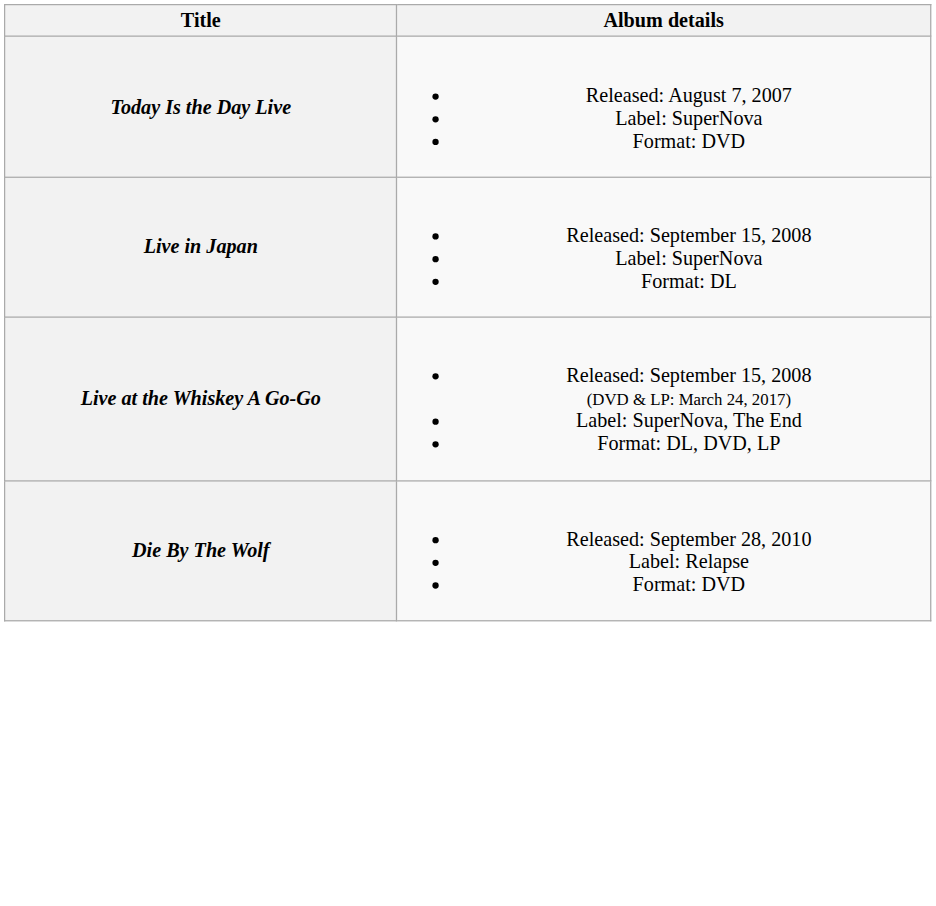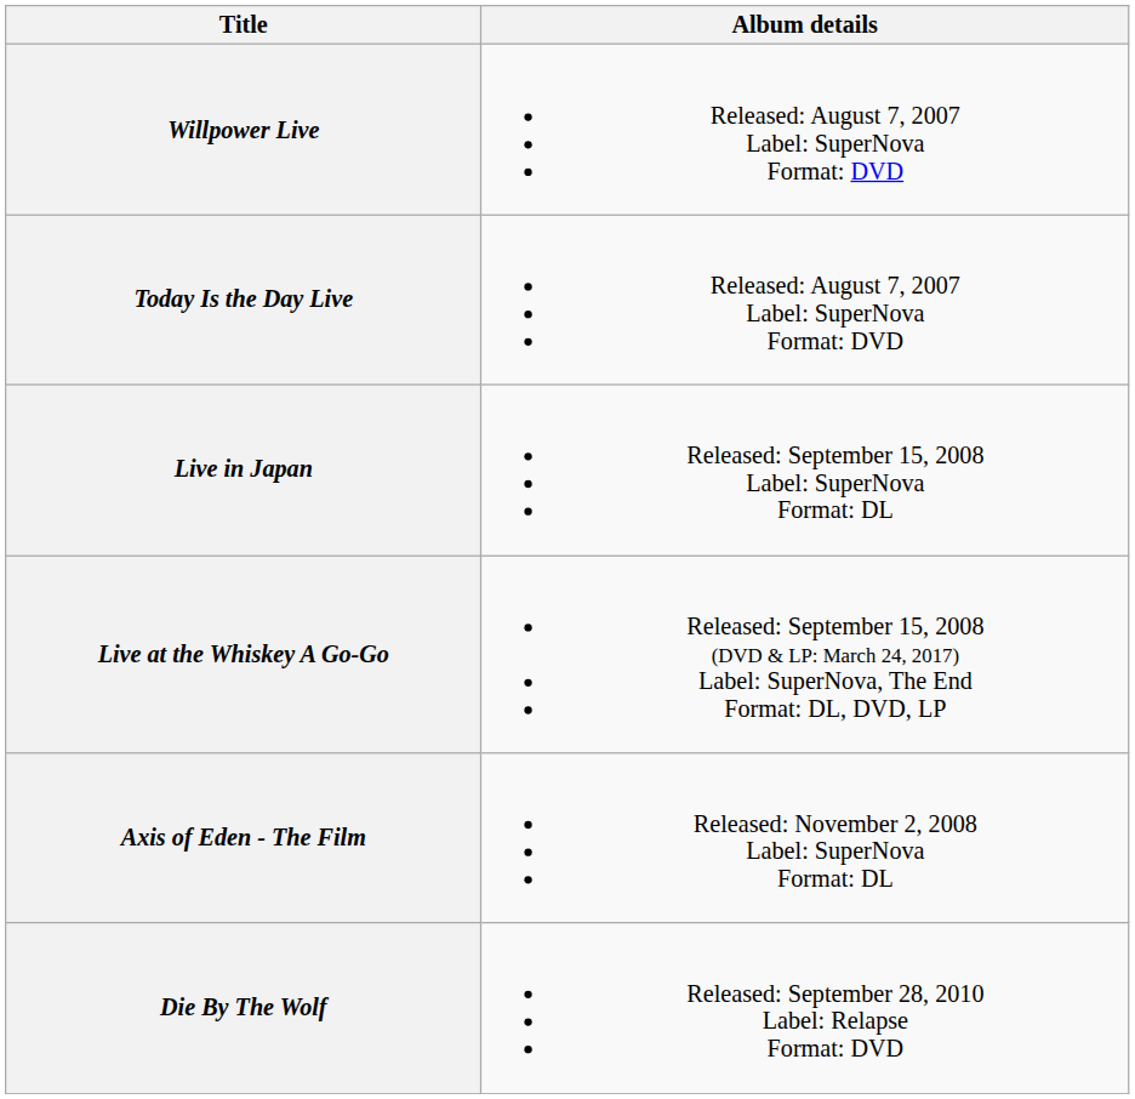+ row: Willpower Live | Released: August 7, 2007 Label: SuperNova Format: DVD
+ row: Axis of Eden - The Film | Released: November 2, 2008 Label: SuperNova Format: DL
